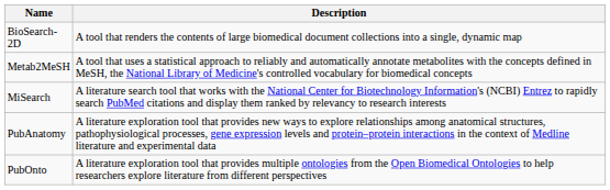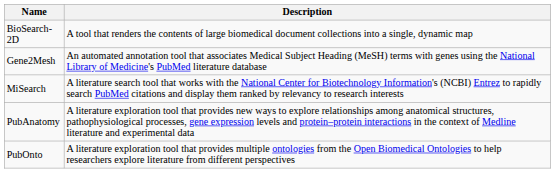+ row: Gene2Mesh | An automated annotation tool that associates Medical Subject Heading (MeSH) terms with genes using the National Library of Medicine's PubMed literature database
- row: Metab2MeSH | A tool that uses a statistical approach to reliably and automatically annotate metabolites with the concepts defined in MeSH, the National Library of Medicine's controlled vocabulary for biomedical concepts
